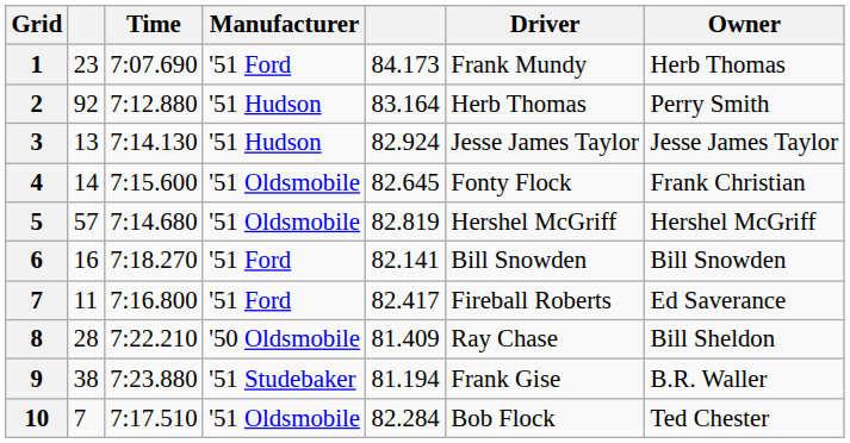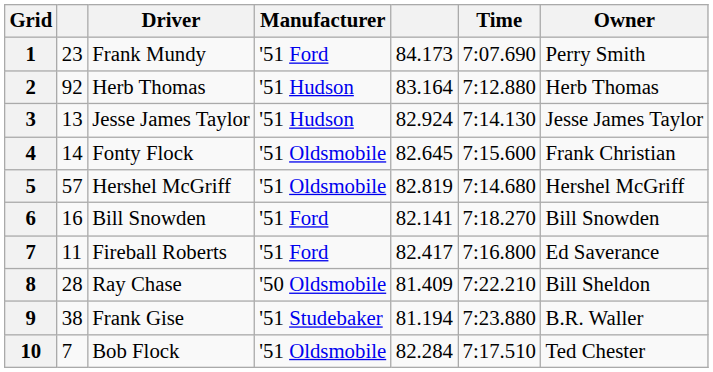columns swapped: Driver <-> Time
1 | Owner: Herb Thomas -> Perry Smith
2 | Owner: Perry Smith -> Herb Thomas
